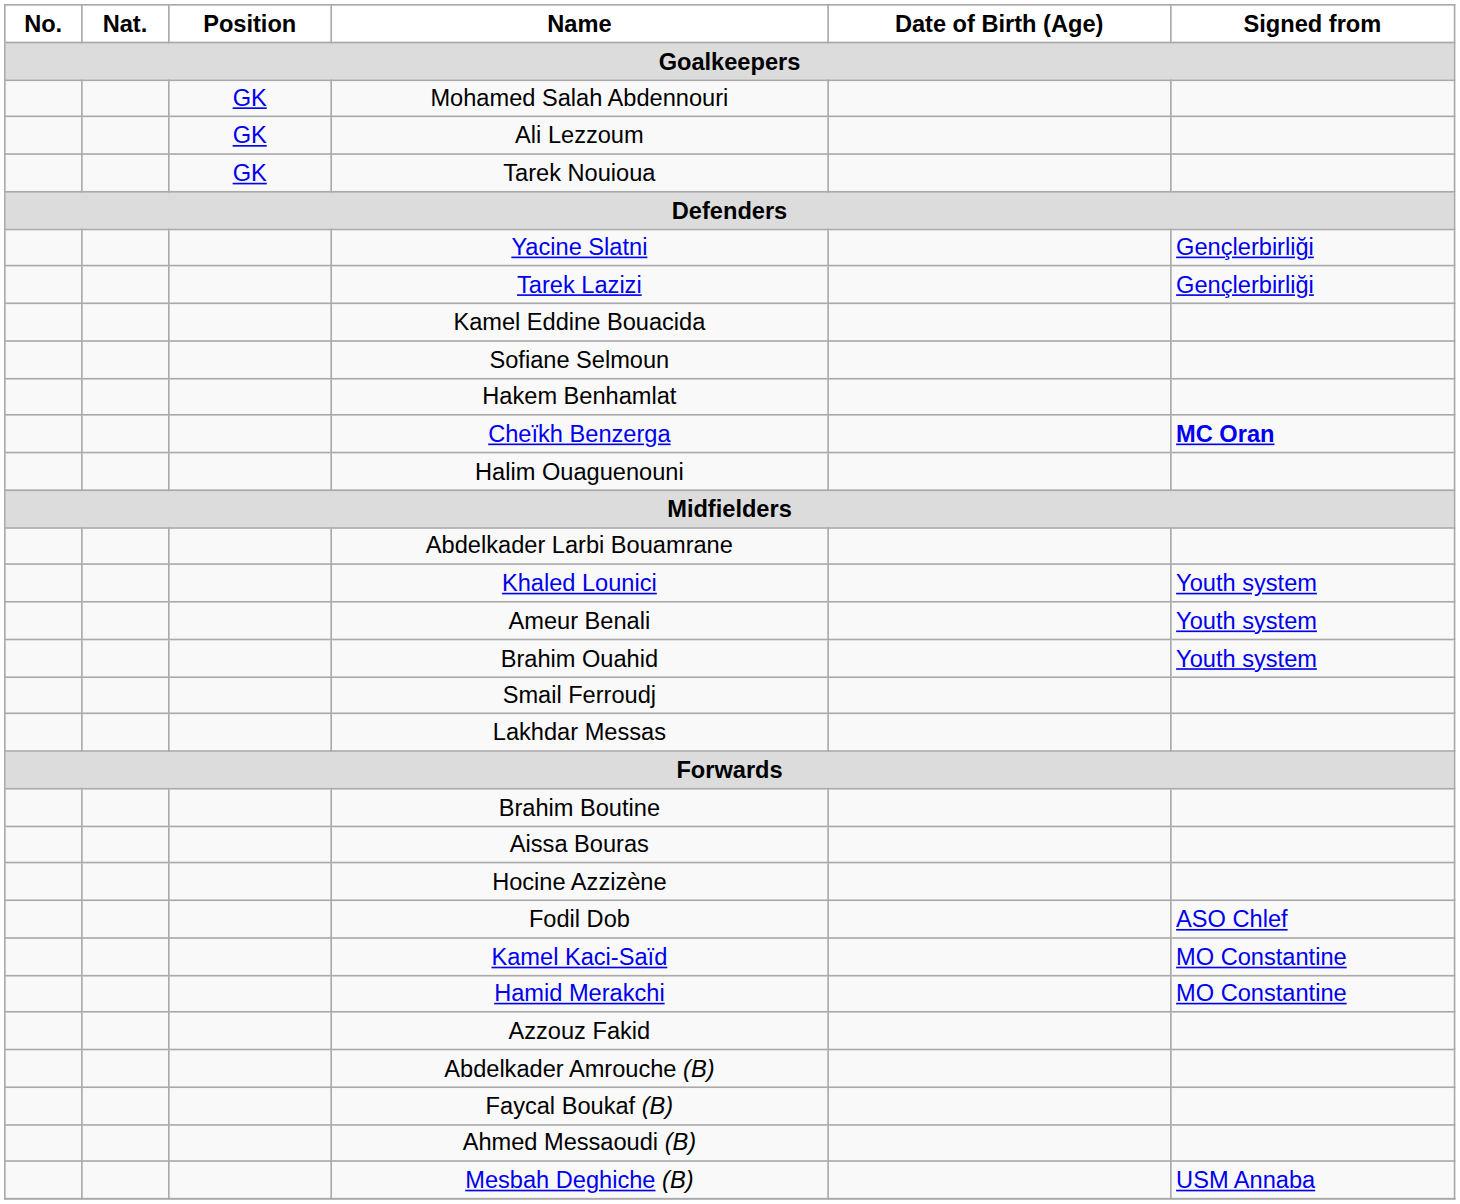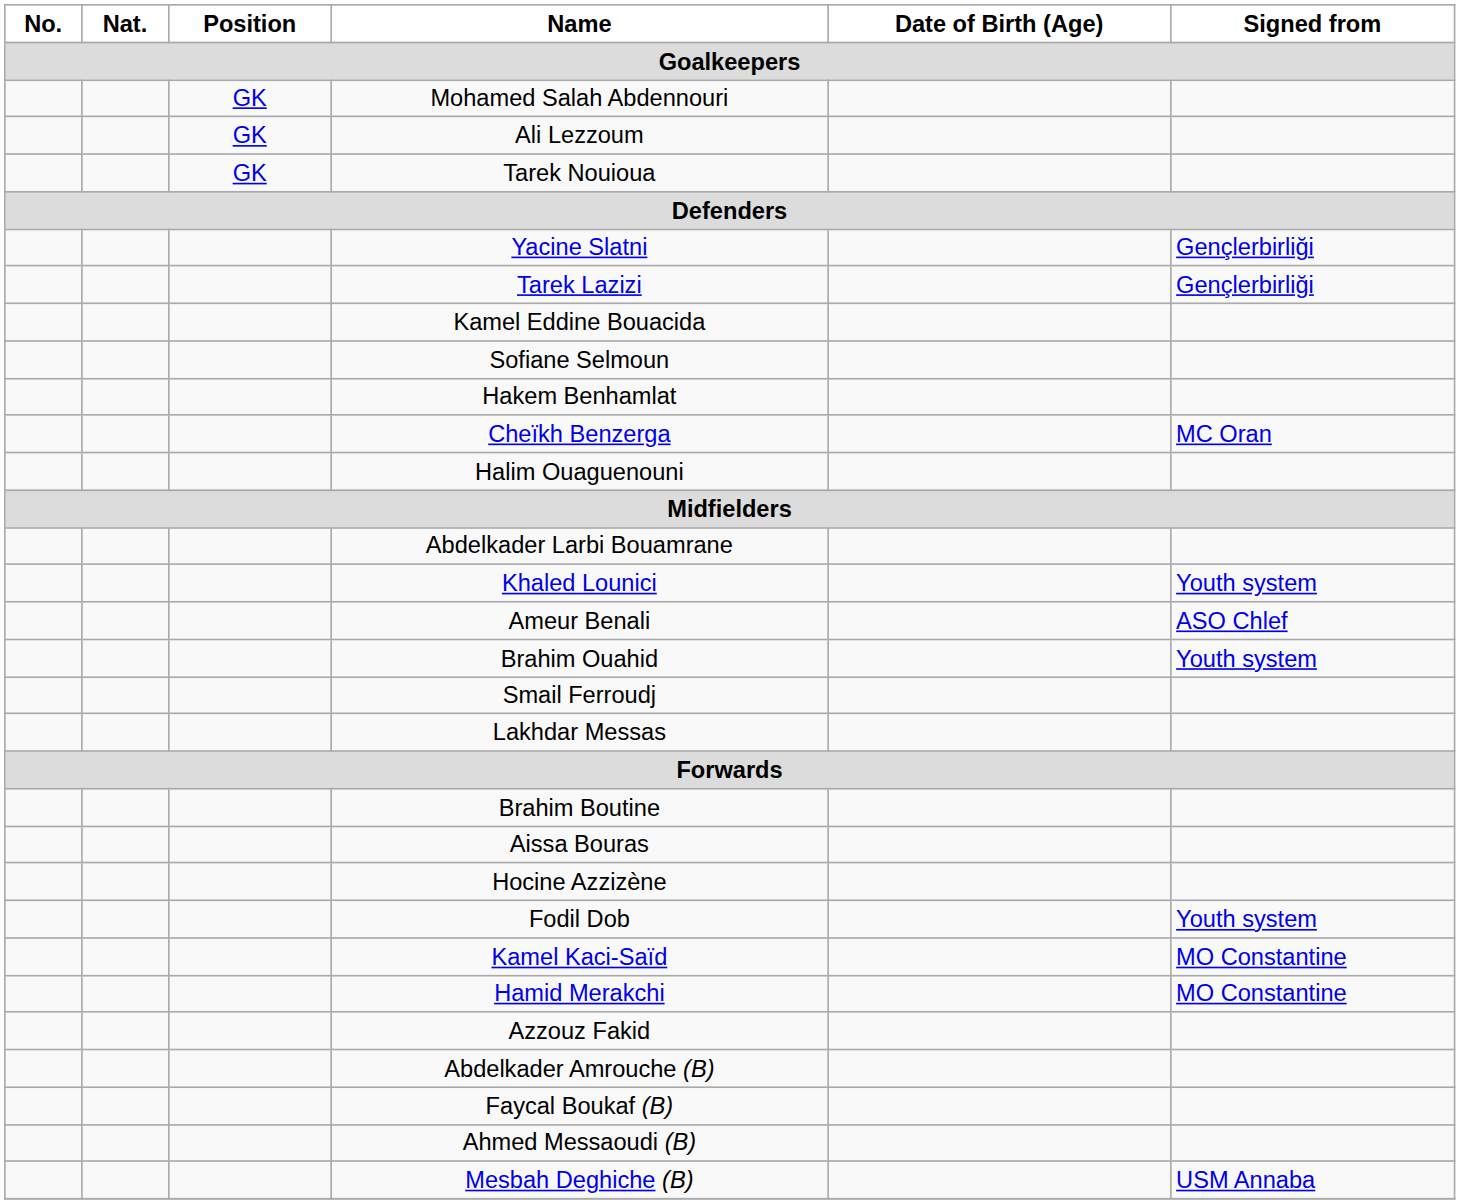Cheïkh Benzerga | Signed from: bold -> normal
Ameur Benali | Signed from: Youth system -> ASO Chlef
Fodil Dob | Signed from: ASO Chlef -> Youth system
